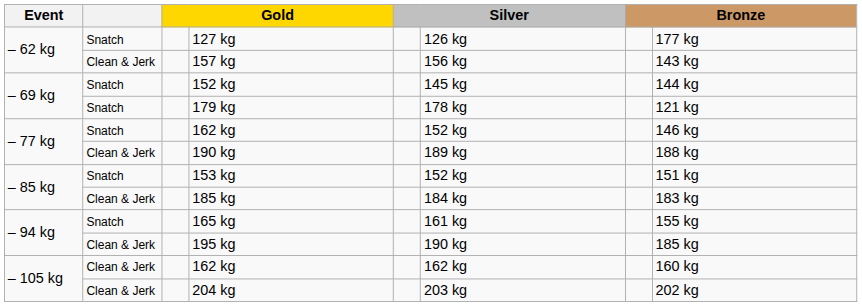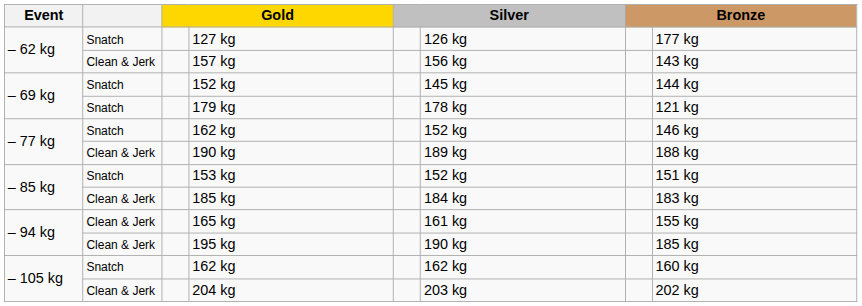165 kg | column 2: Snatch -> Clean & Jerk
– 105 kg / 162 kg | column 2: Clean & Jerk -> Snatch
